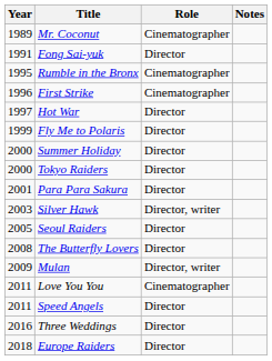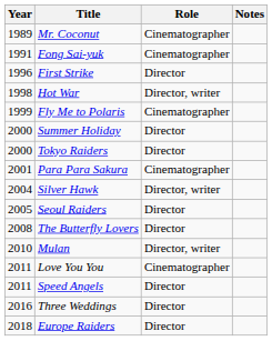Fong Sai-yuk | Role: Director -> Cinematographer
- row: 1995 | Rumble in the Bronx | Cinematographer
First Strike | Role: Cinematographer -> Director
Hot War | Year: 1997 -> 1998
Hot War | Role: Director -> Director, writer
Fly Me to Polaris | Role: Director -> Cinematographer
Para Para Sakura | Role: Director -> Cinematographer
Silver Hawk | Year: 2003 -> 2004
Mulan | Year: 2009 -> 2010
